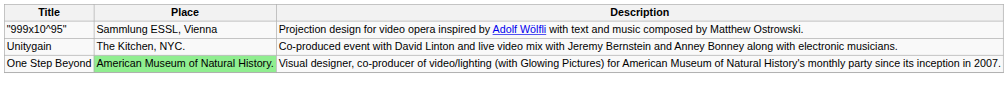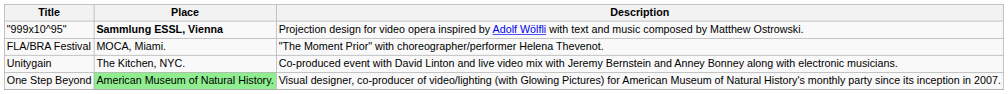"999x10^95" | Place: normal -> bold
+ row: FLA/BRA Festival | MOCA, Miami. | "The Moment Prior" with choreographer/performer Helena Thevenot.
